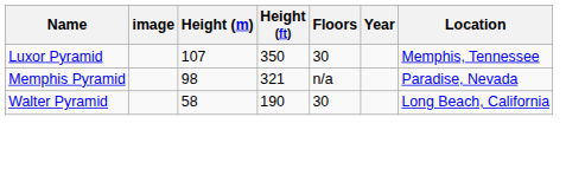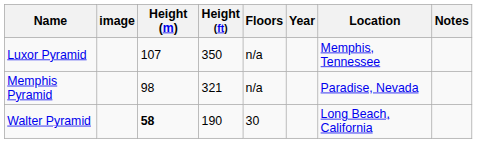+ column: Notes
Luxor Pyramid | Floors: 30 -> n/a
Walter Pyramid | Height (m): normal -> bold
